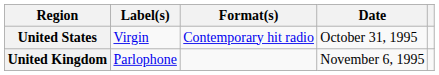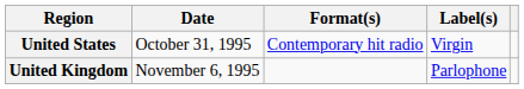columns swapped: Date <-> Label(s)
